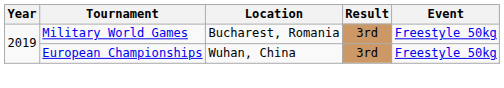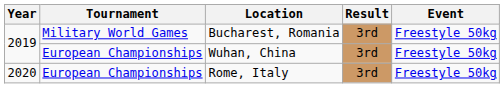+ row: 2020 | European Championships | Rome, Italy | 3rd | Freestyle 50kg
